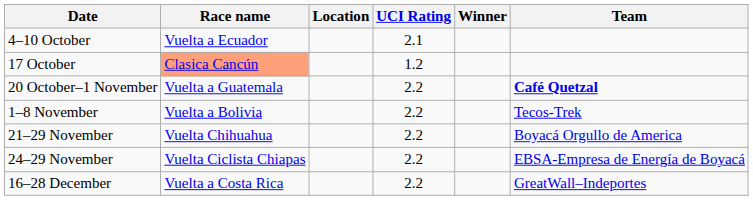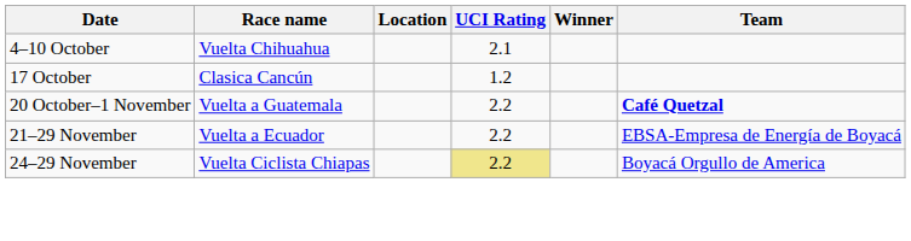4–10 October | Race name: Vuelta a Ecuador -> Vuelta Chihuahua
17 October | Race name: lightsalmon background -> no background
- row: 1–8 November | Vuelta a Bolivia | 2.2 | Tecos-Trek
21–29 November | Race name: Vuelta Chihuahua -> Vuelta a Ecuador
21–29 November | Team: Boyacá Orgullo de America -> EBSA-Empresa de Energía de Boyacá
24–29 November | UCI Rating: no background -> khaki background
24–29 November | Team: EBSA-Empresa de Energía de Boyacá -> Boyacá Orgullo de America
- row: 16–28 December | Vuelta a Costa Rica | 2.2 | GreatWall–Indeportes
